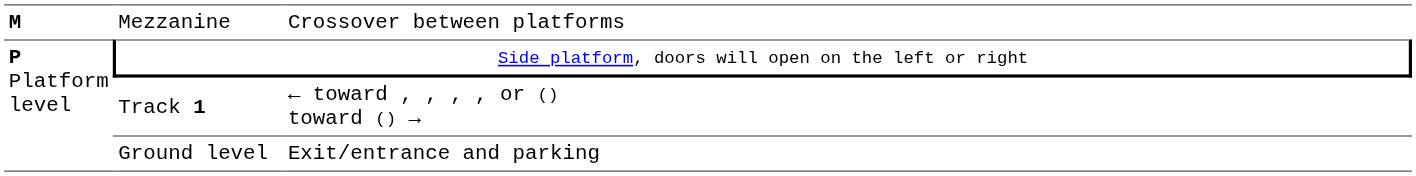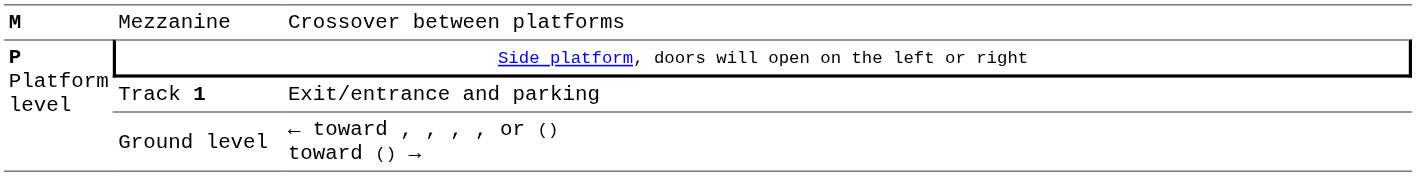Track 1 | column 3: ← toward , , , , or () toward () → -> Exit/entrance and parking
Ground level | column 3: Exit/entrance and parking -> ← toward , , , , or () toward () →
